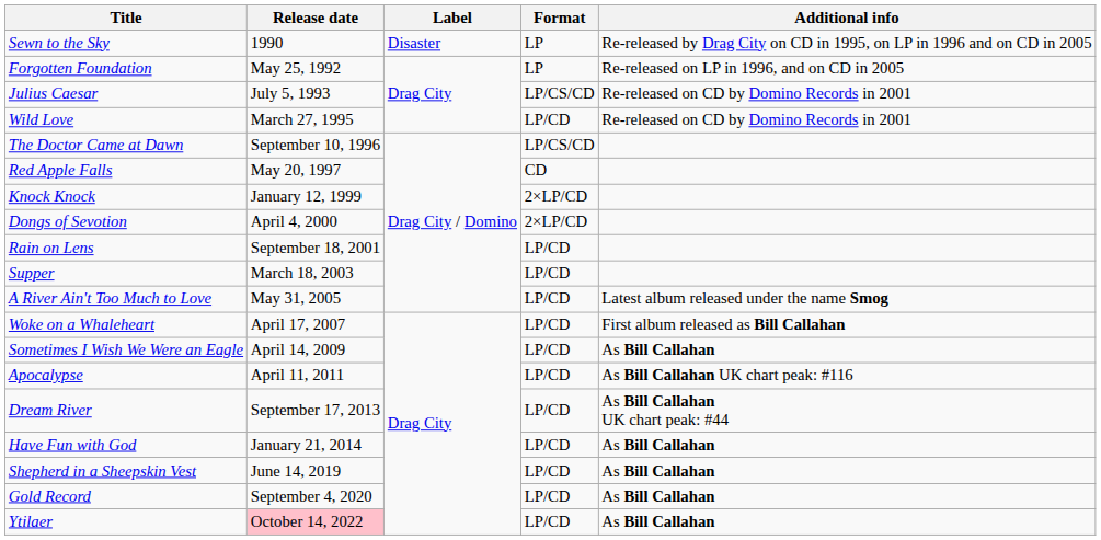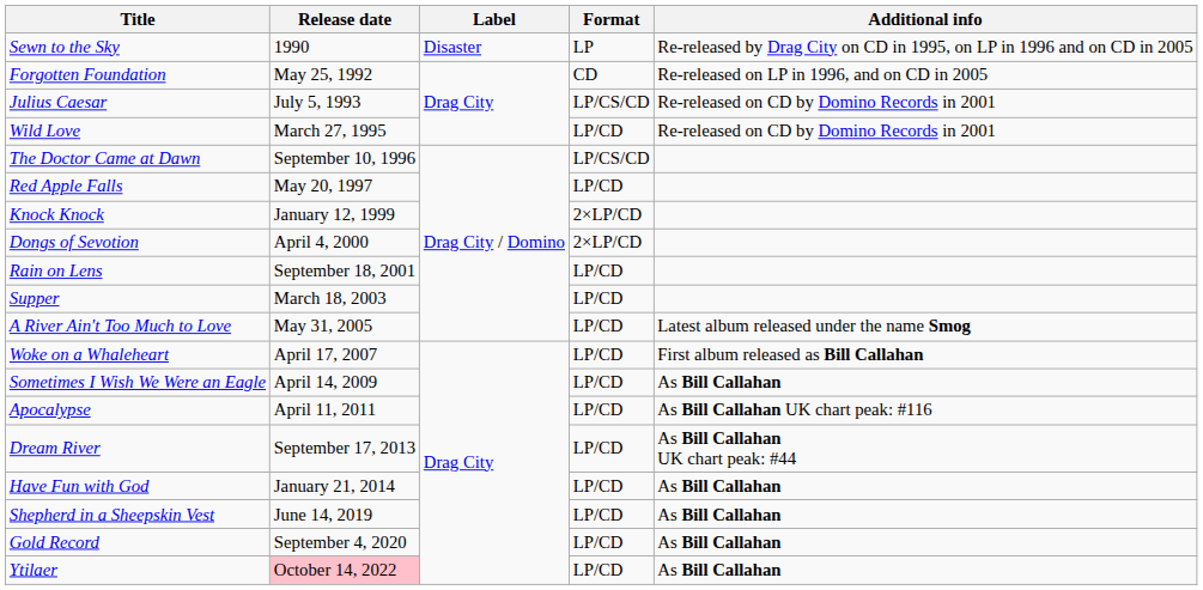Forgotten Foundation | Format: LP -> CD
Red Apple Falls | Format: CD -> LP/CD
